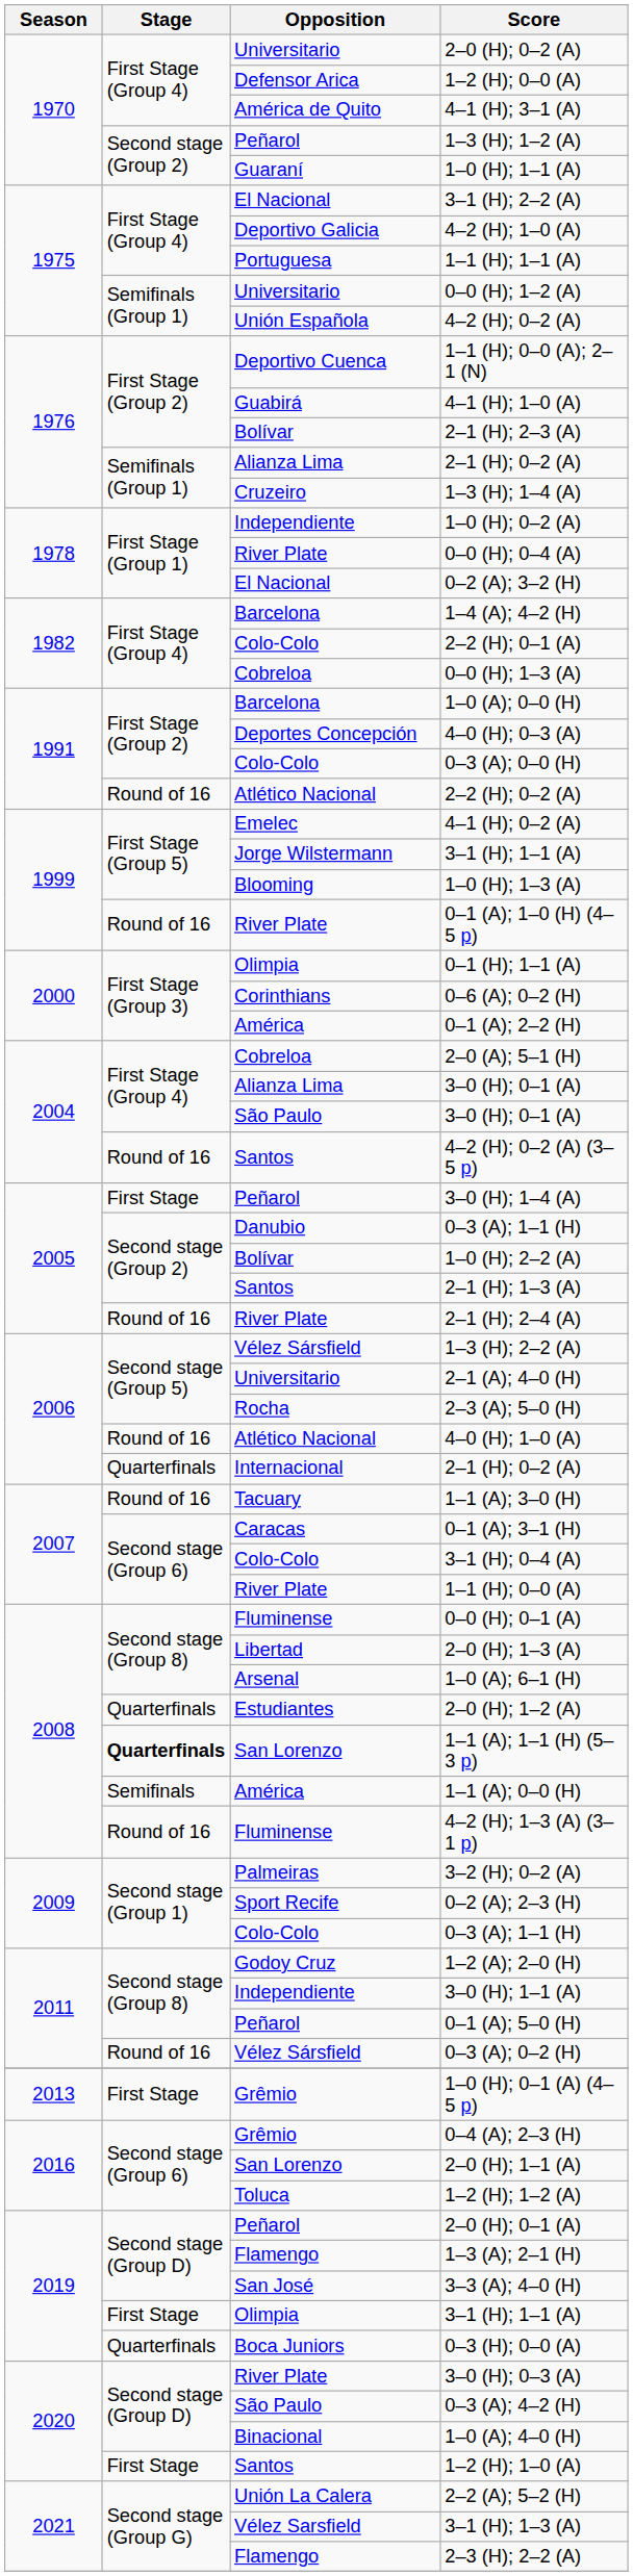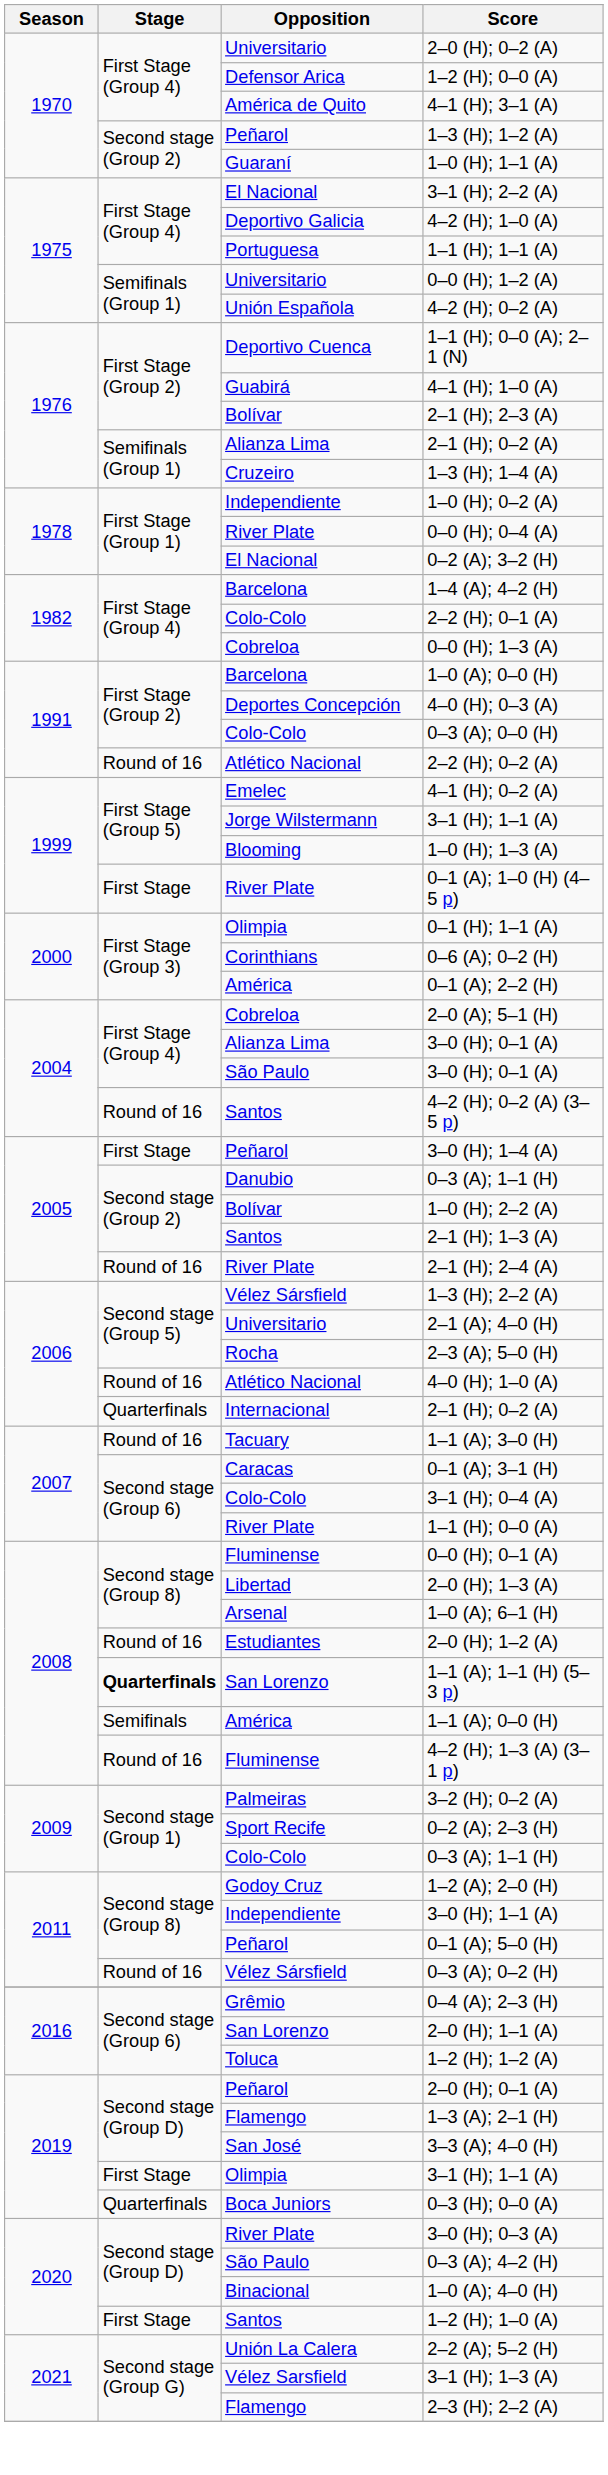0–1 (A); 1–0 (H) (4–5 p) | Stage: Round of 16 -> First Stage
2–0 (H); 1–2 (A) | Stage: Quarterfinals -> Round of 16
- row: 2013 | First Stage | Grêmio | 1–0 (H); 0–1 (A) (4–5 p)
